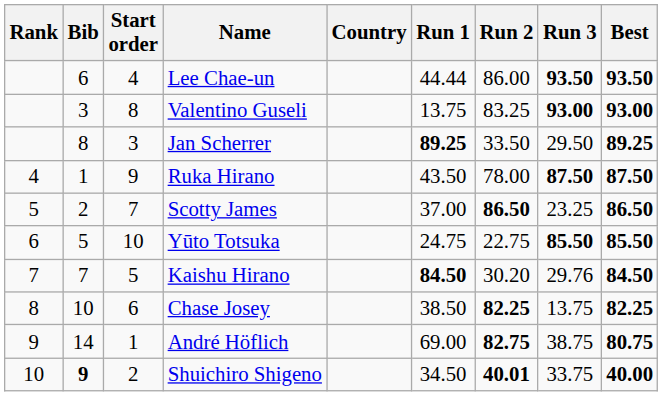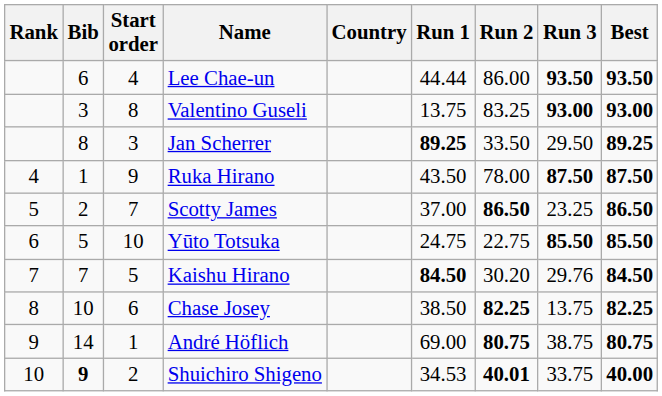André Höflich | Run 2: 82.75 -> 80.75
Shuichiro Shigeno | Run 1: 34.50 -> 34.53
